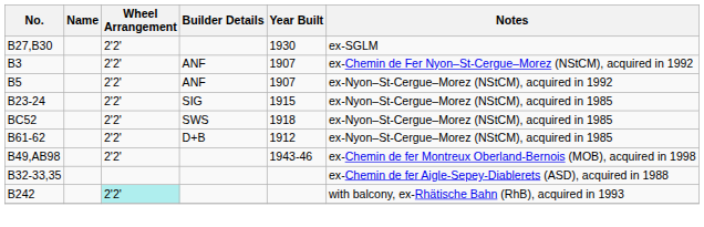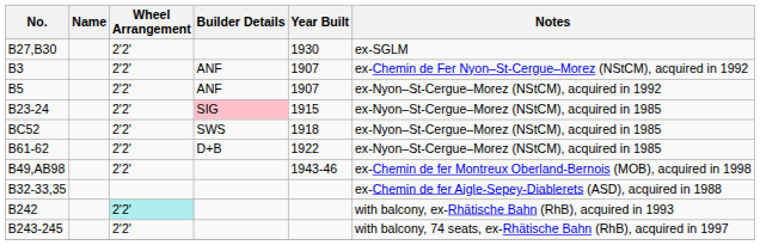B23-24 | Builder Details: no background -> pink background
B61-62 | Year Built: 1912 -> 1922
+ row: B243-245 | 2'2' | with balcony, 74 seats, ex-Rhätische Bahn (RhB), acquired in 1997
